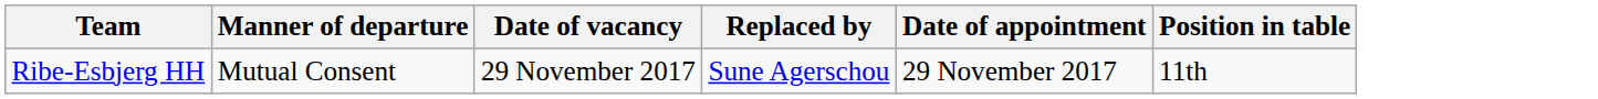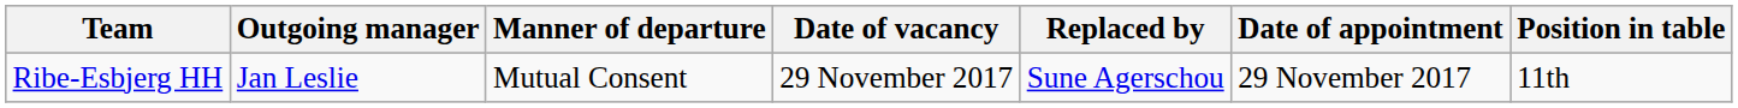+ column: Outgoing manager | Jan Leslie
